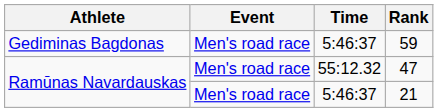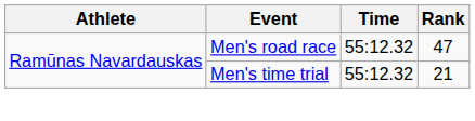- row: Gediminas Bagdonas | Men's road race | 5:46:37 | 59
21 | Event: Men's road race -> Men's time trial
21 | Time: 5:46:37 -> 55:12.32
